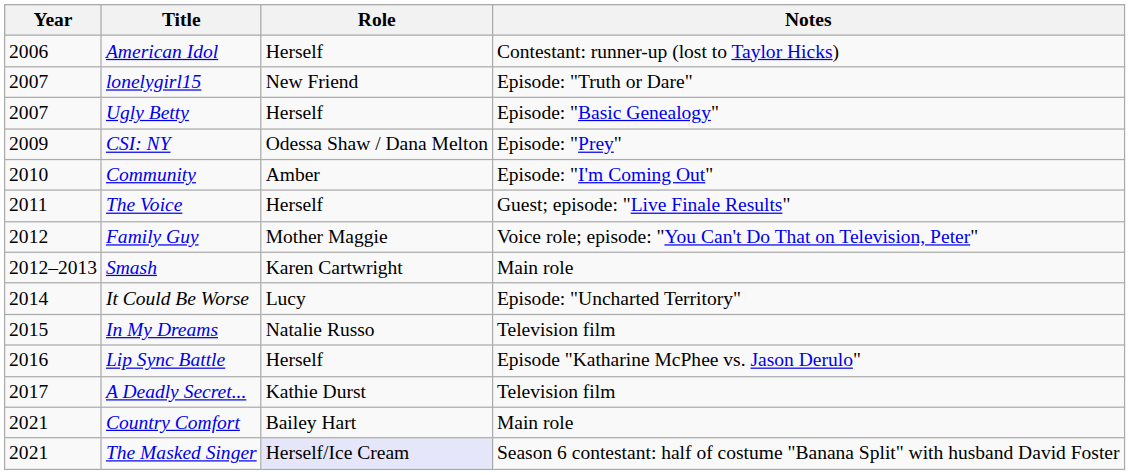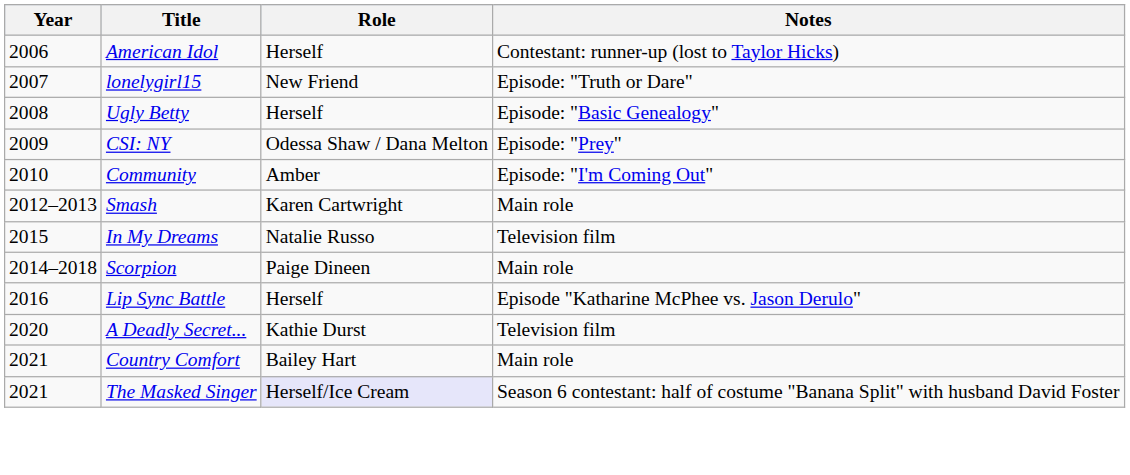Ugly Betty | Year: 2007 -> 2008
- row: 2011 | The Voice | Herself | Guest; episode: "Live Finale Results"
- row: 2012 | Family Guy | Mother Maggie | Voice role; episode: "You Can't Do That on Television, Peter"
- row: 2014 | It Could Be Worse | Lucy | Episode: "Uncharted Territory"
+ row: 2014–2018 | Scorpion | Paige Dineen | Main role
A Deadly Secret... | Year: 2017 -> 2020
